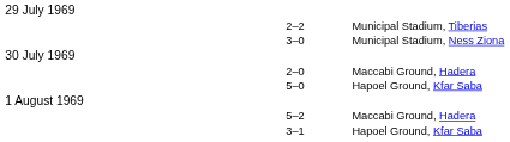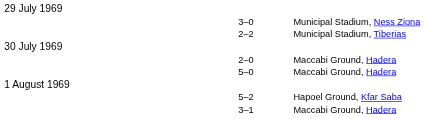rows swapped: 3–0 <-> 2–2
5–0 | column 4: Hapoel Ground, Kfar Saba -> Maccabi Ground, Hadera
5–2 | column 4: Maccabi Ground, Hadera -> Hapoel Ground, Kfar Saba
3–1 | column 4: Hapoel Ground, Kfar Saba -> Maccabi Ground, Hadera
